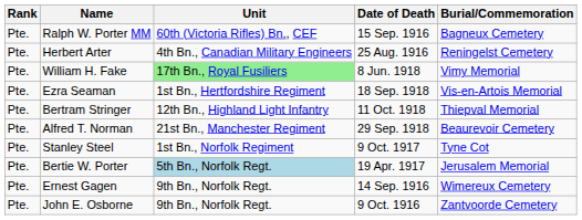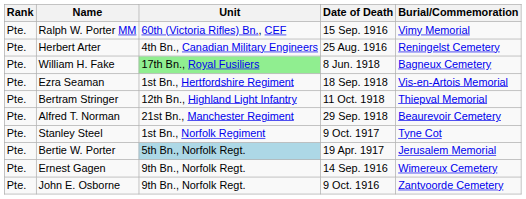Ralph W. Porter MM | Burial/Commemoration: Bagneux Cemetery -> Vimy Memorial
William H. Fake | Burial/Commemoration: Vimy Memorial -> Bagneux Cemetery
